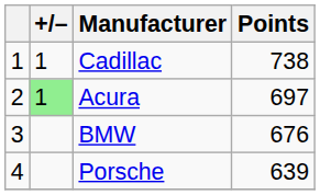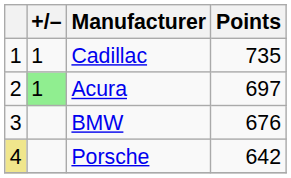Cadillac | Points: 738 -> 735
Porsche | column 1: no background -> khaki background
Porsche | Points: 639 -> 642
